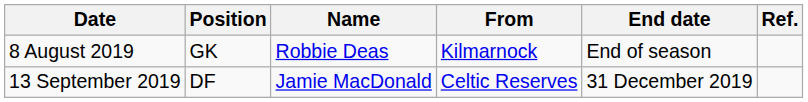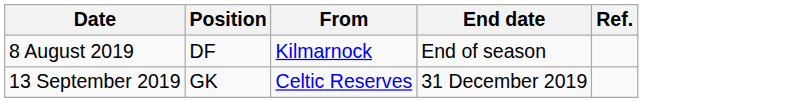- column: Name | Robbie Deas | Jamie MacDonald
8 August 2019 | Position: GK -> DF
13 September 2019 | Position: DF -> GK
